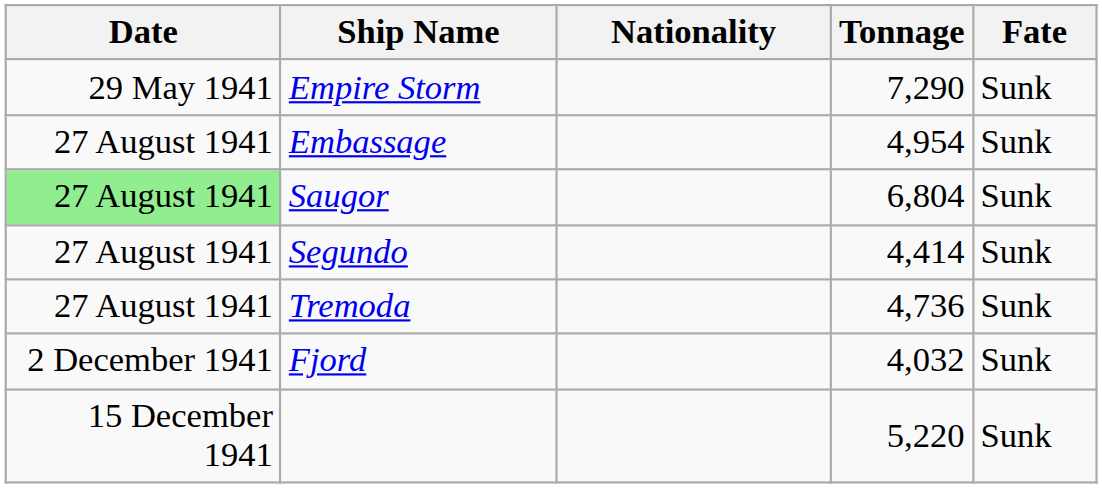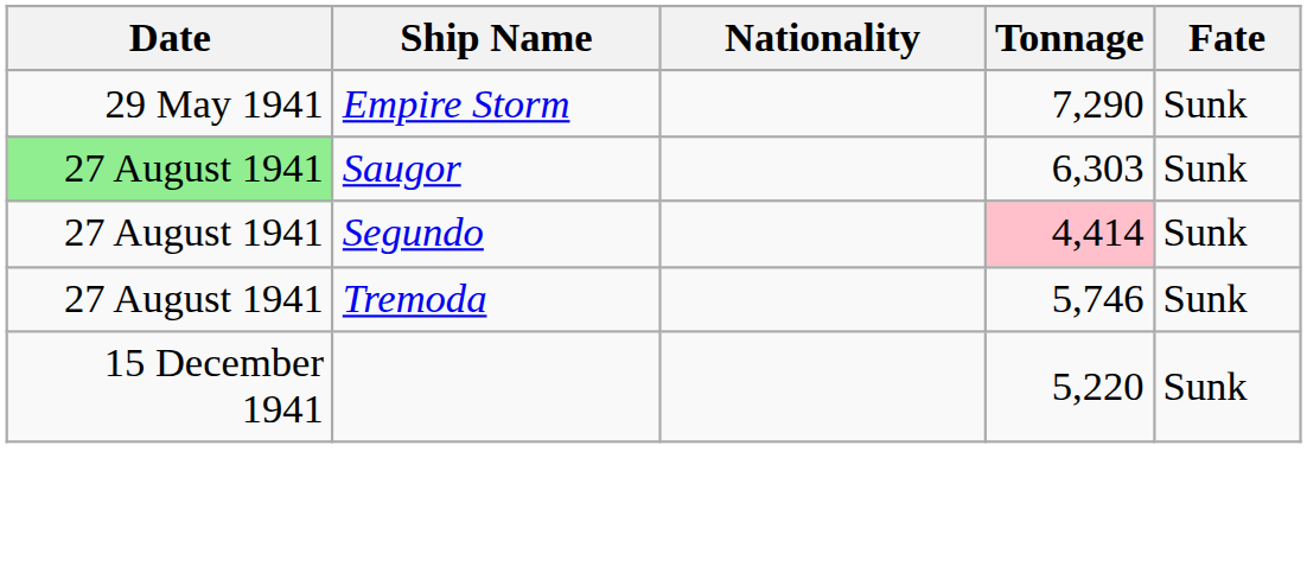- row: 27 August 1941 | Embassage | 4,954 | Sunk
Saugor | Tonnage: 6,804 -> 6,303
Segundo | Tonnage: no background -> pink background
Tremoda | Tonnage: 4,736 -> 5,746
- row: 2 December 1941 | Fjord | 4,032 | Sunk
